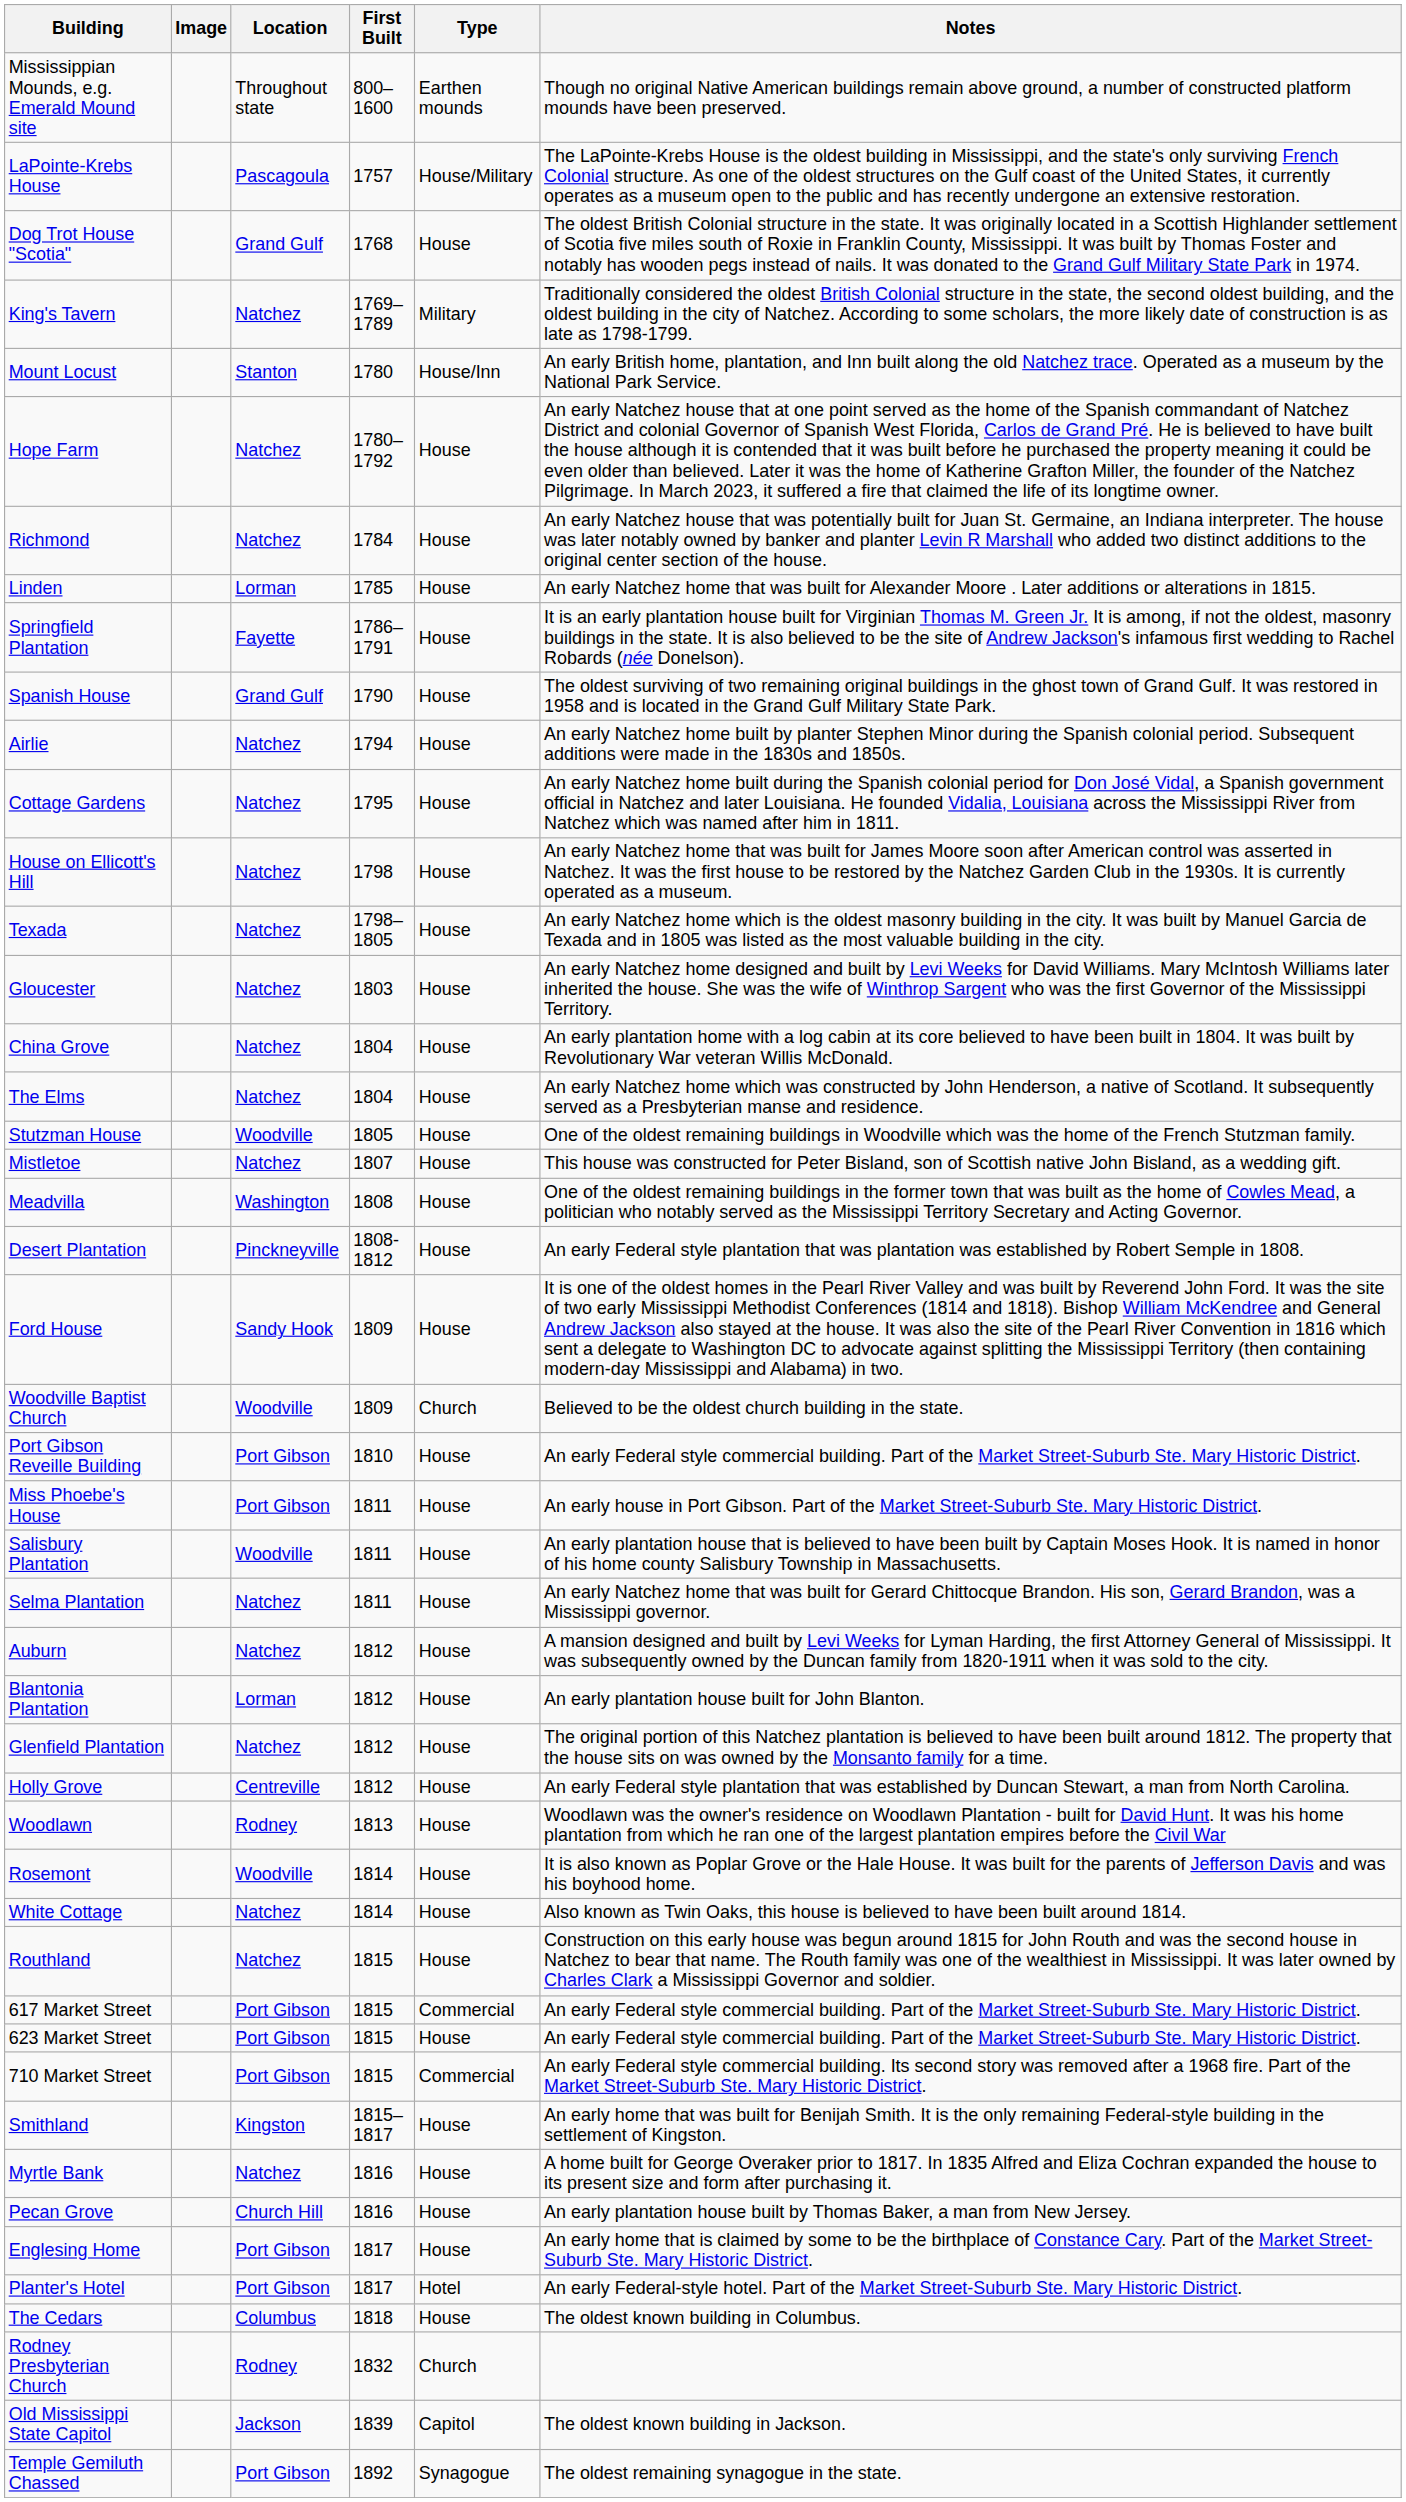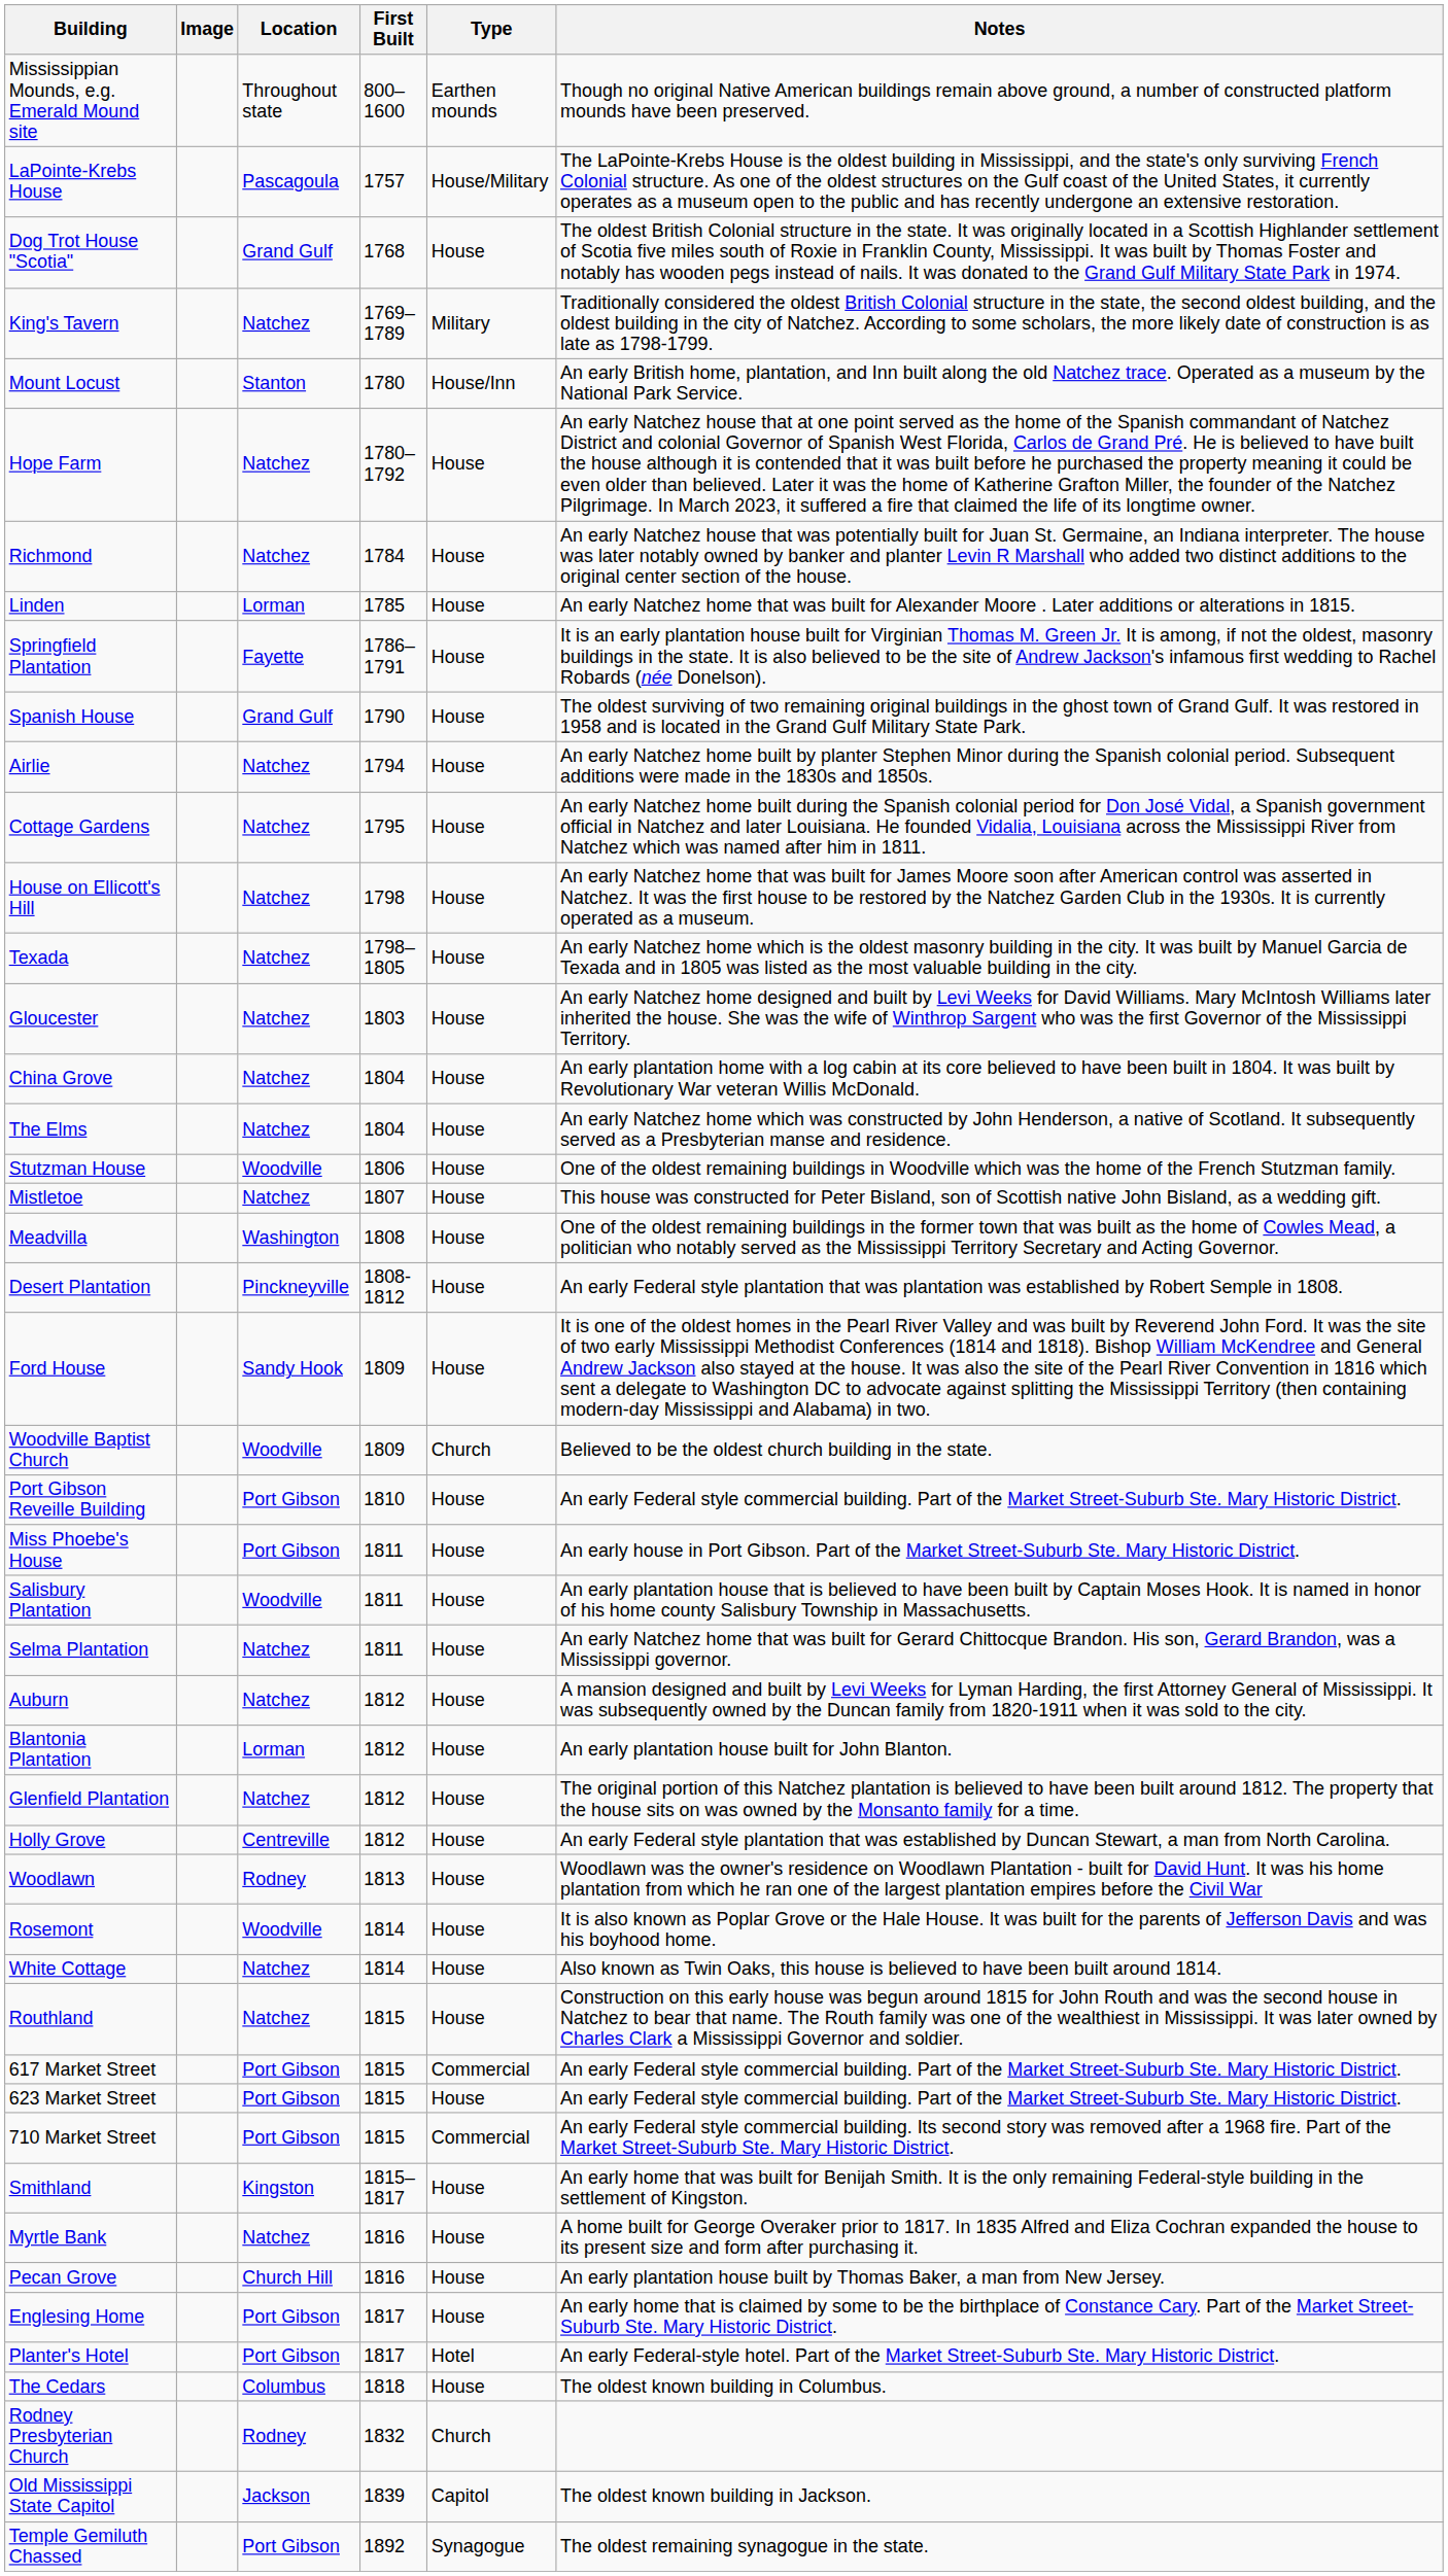Stutzman House | First Built: 1805 -> 1806
